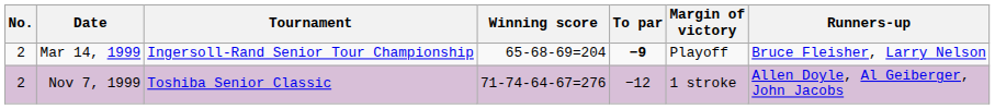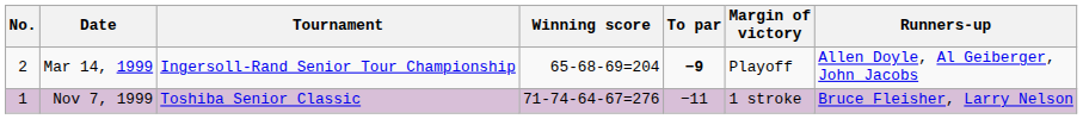Mar 14, 1999 | Runners-up: Bruce Fleisher, Larry Nelson -> Allen Doyle, Al Geiberger, John Jacobs
Nov 7, 1999 | No.: 2 -> 1
Nov 7, 1999 | To par: −12 -> −11
Nov 7, 1999 | Runners-up: Allen Doyle, Al Geiberger, John Jacobs -> Bruce Fleisher, Larry Nelson
